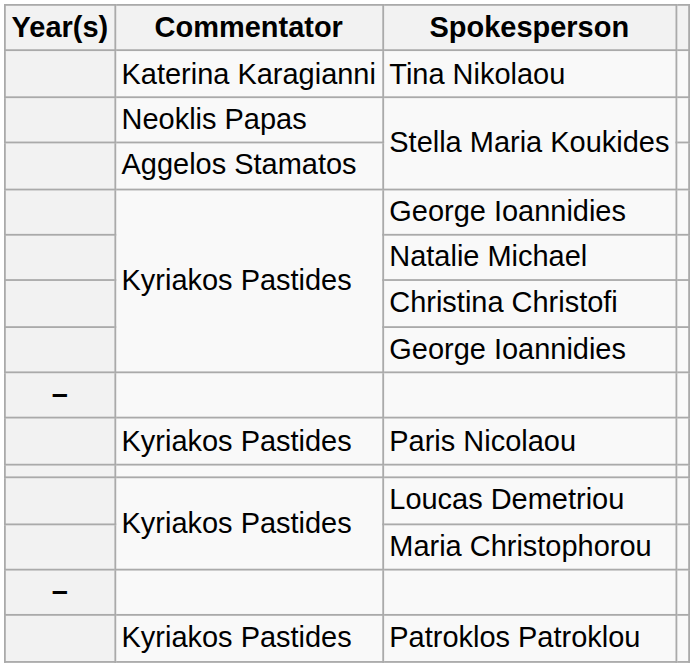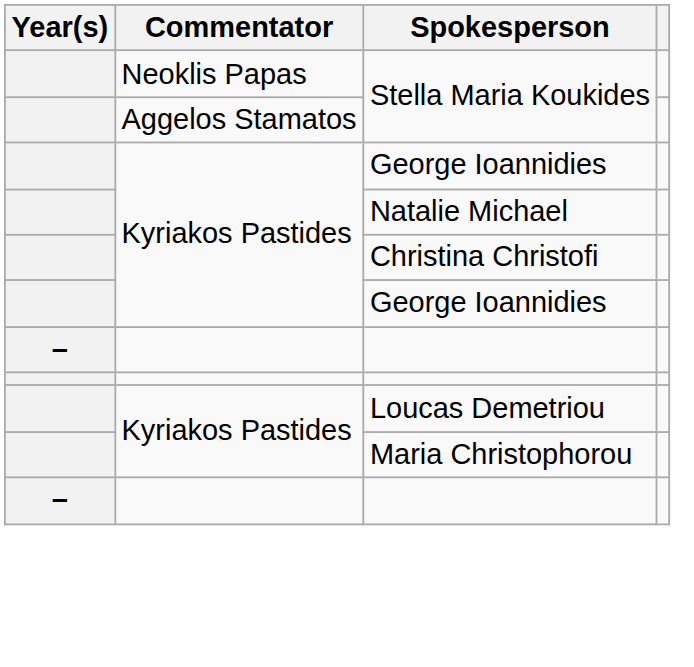- row: Katerina Karagianni | Tina Nikolaou
- row: Kyriakos Pastides | Paris Nicolaou
- row: Kyriakos Pastides | Patroklos Patroklou
